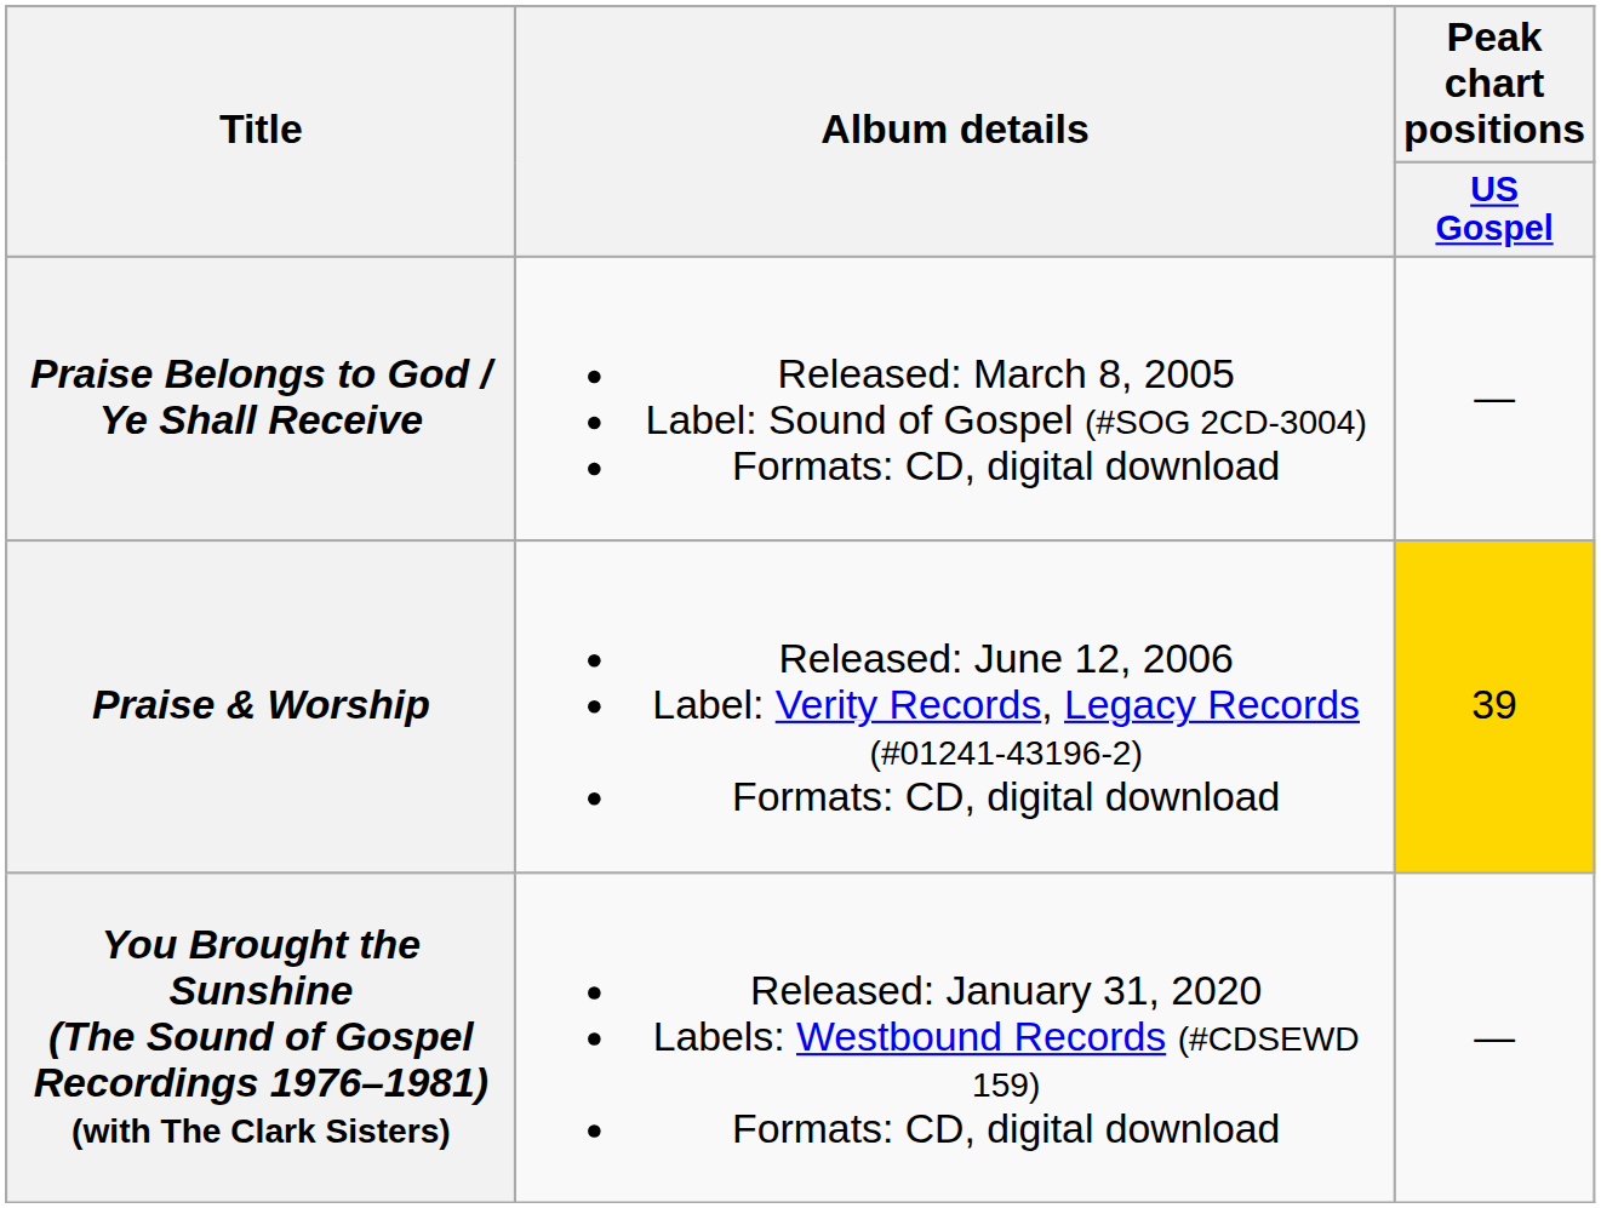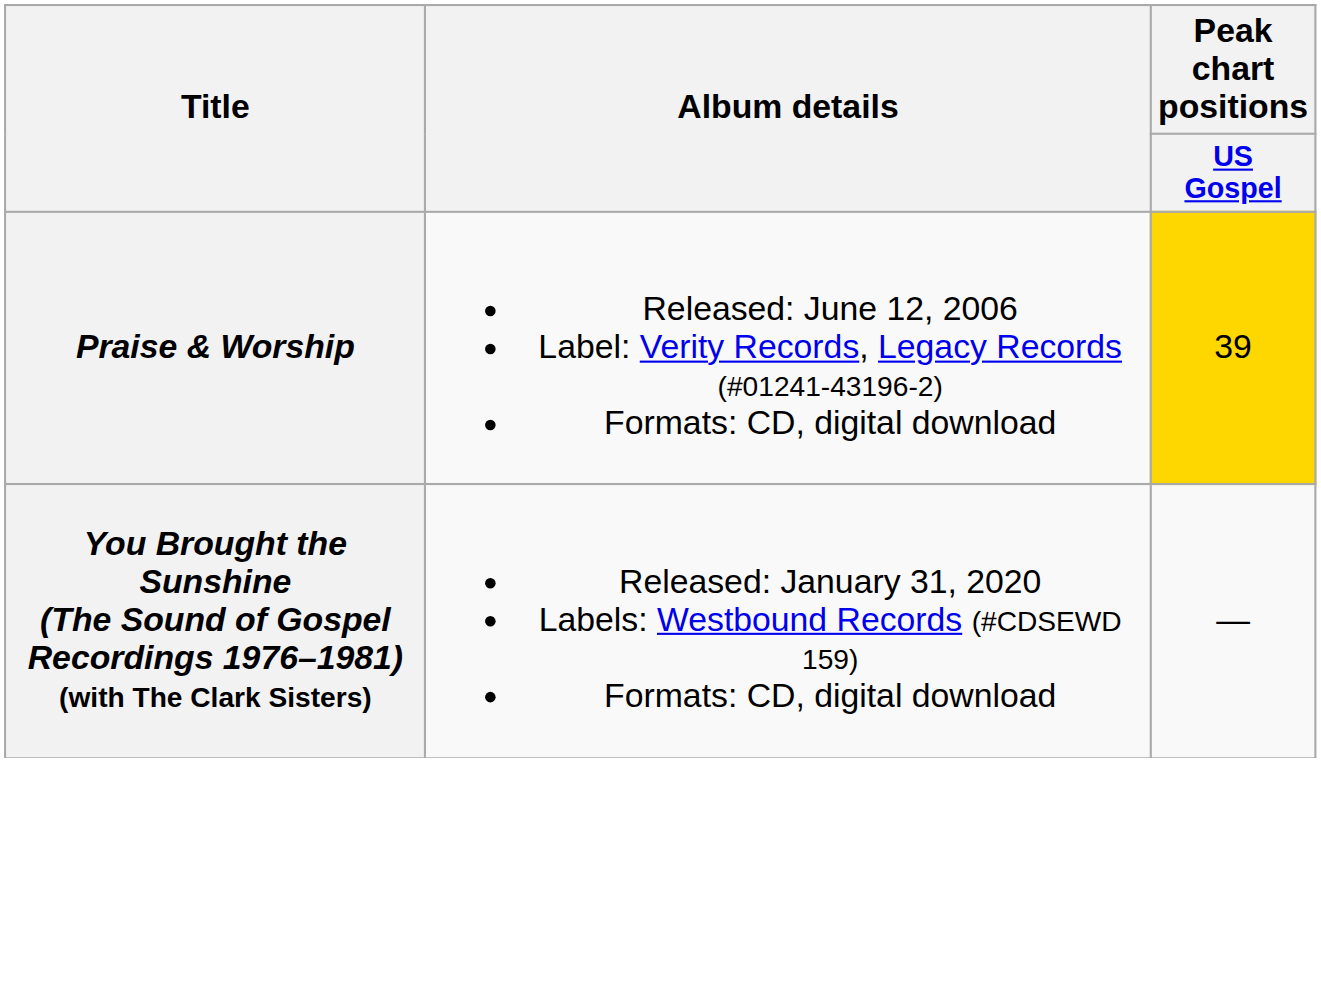- row: Praise Belongs to God / Ye Shall Receive | Released: March 8, 2005 Label: Sound of Gospel (#SOG 2CD-3004) Formats: CD, digital download | —
